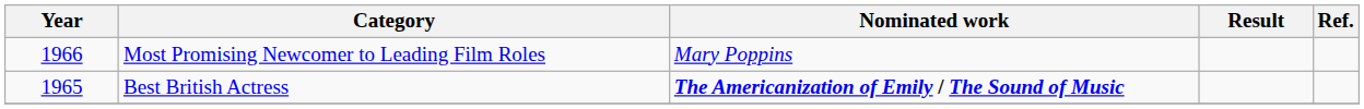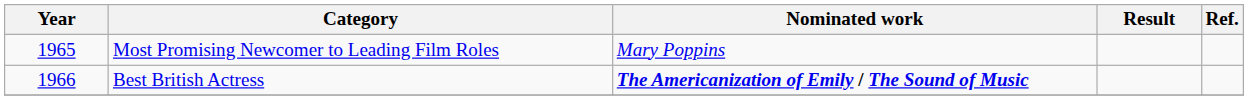Most Promising Newcomer to Leading Film Roles | Year: 1966 -> 1965
Best British Actress | Year: 1965 -> 1966
